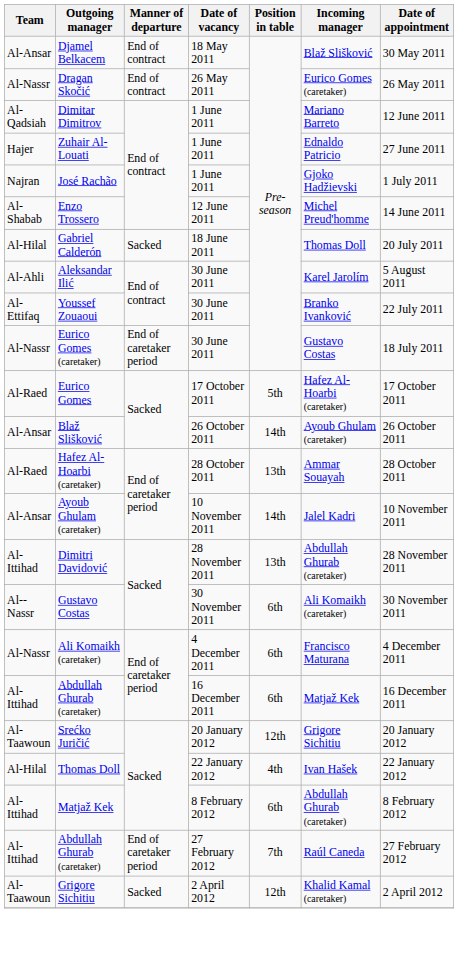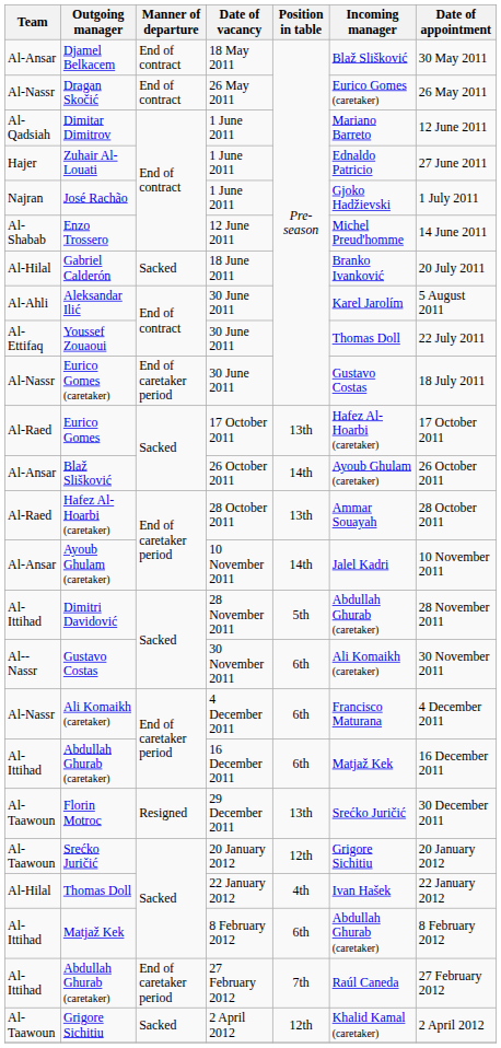Gabriel Calderón | Incoming manager: Thomas Doll -> Branko Ivanković
Youssef Zouaoui | Incoming manager: Branko Ivanković -> Thomas Doll
Eurico Gomes | Position in table: 5th -> 13th
Dimitri Davidović | Position in table: 13th -> 5th
+ row: Al-Taawoun | Florin Motroc | Resigned | 29 December 2011 | 13th | Srećko Juričić | 30 December 2011
